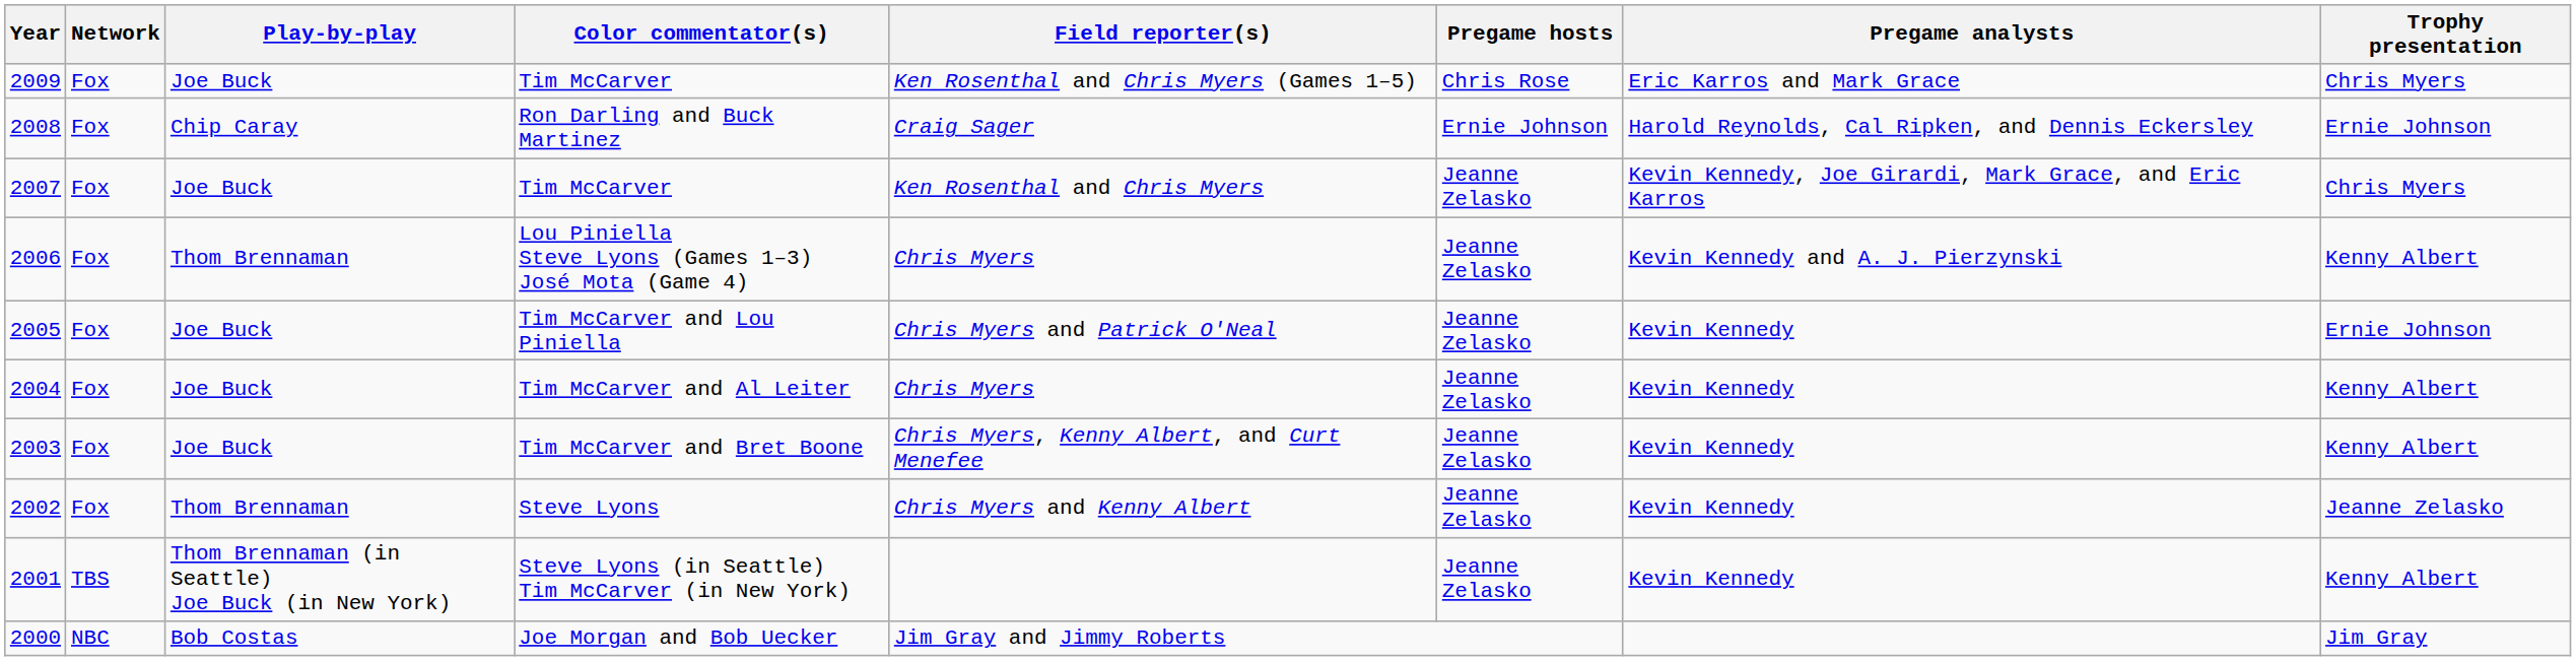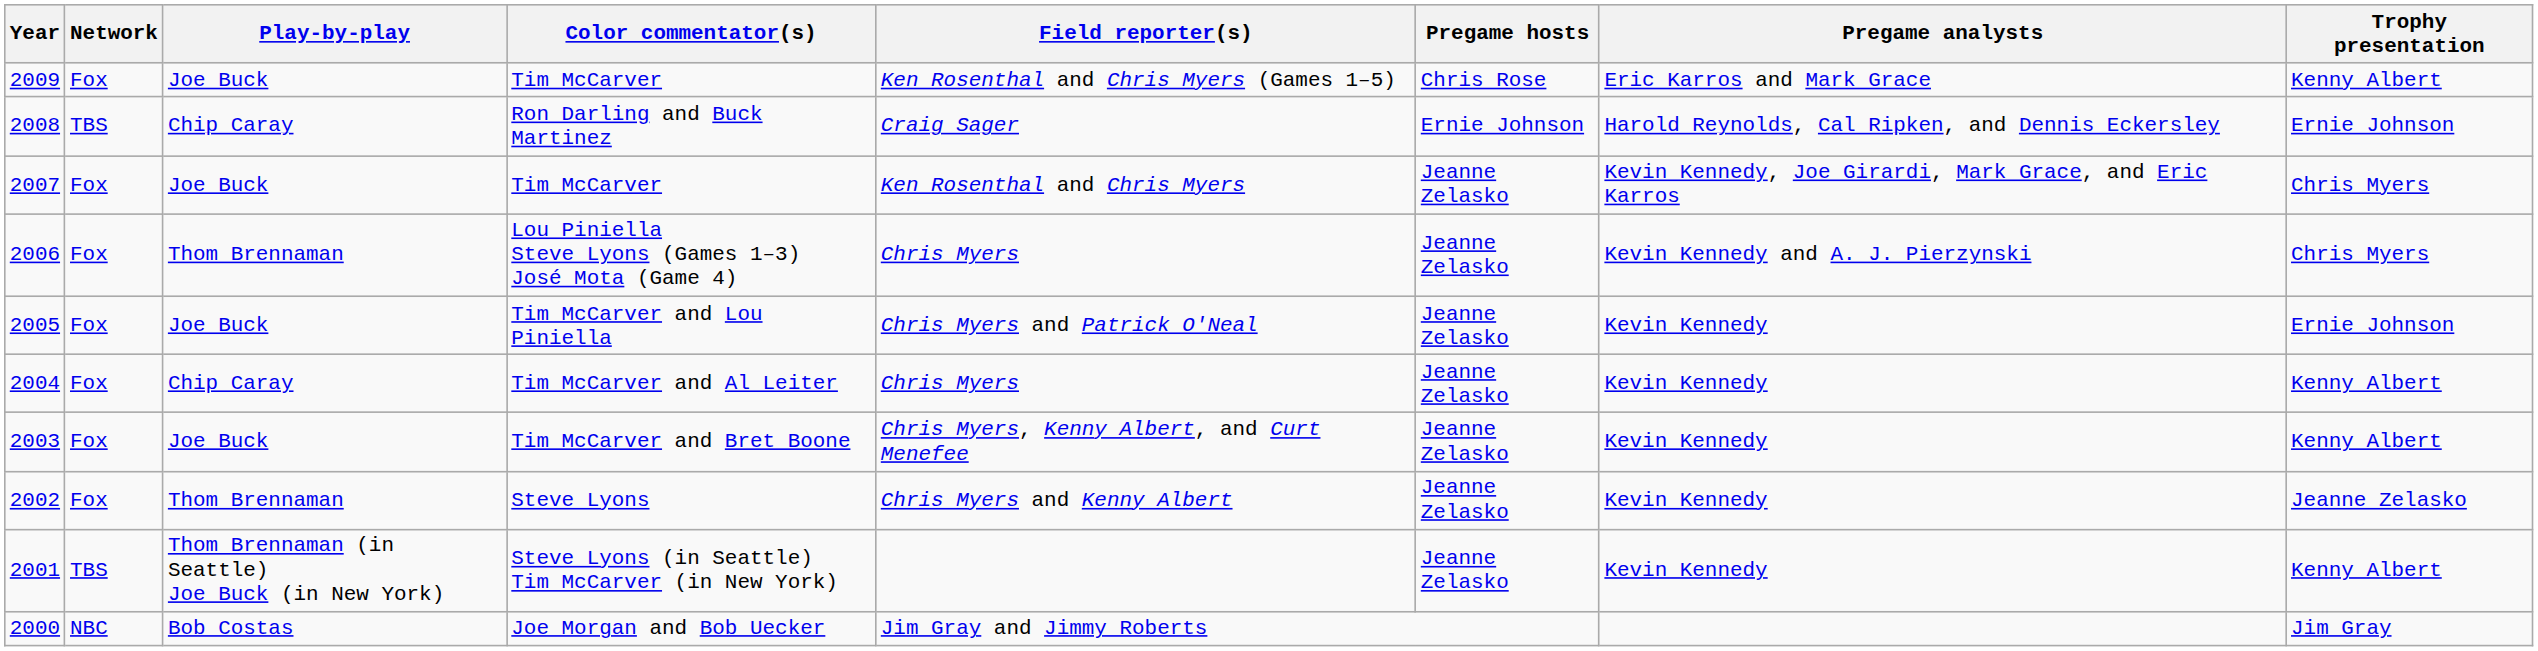2009 / Tim McCarver | Trophy presentation: Chris Myers -> Kenny Albert
Ron Darling and Buck Martinez | Network: Fox -> TBS
Lou Piniella Steve Lyons (Games 1–3) José Mota (Game 4) | Trophy presentation: Kenny Albert -> Chris Myers
Tim McCarver and Al Leiter | Play-by-play: Joe Buck -> Chip Caray
